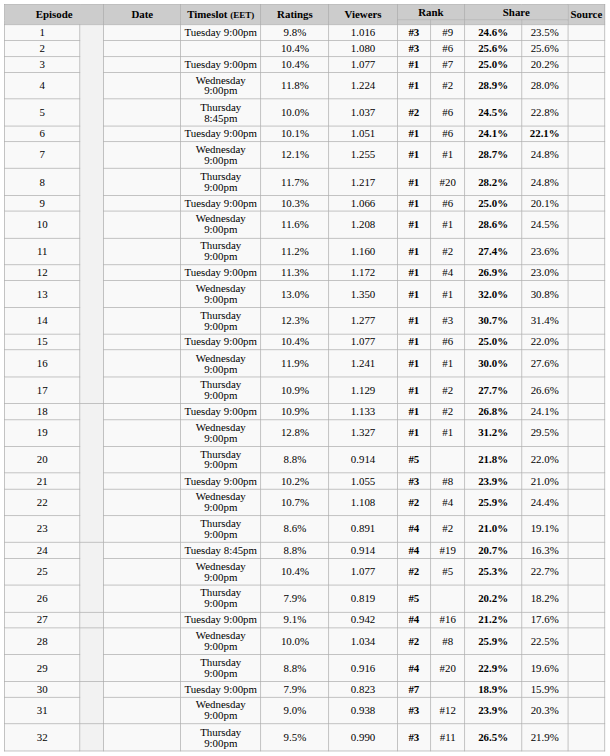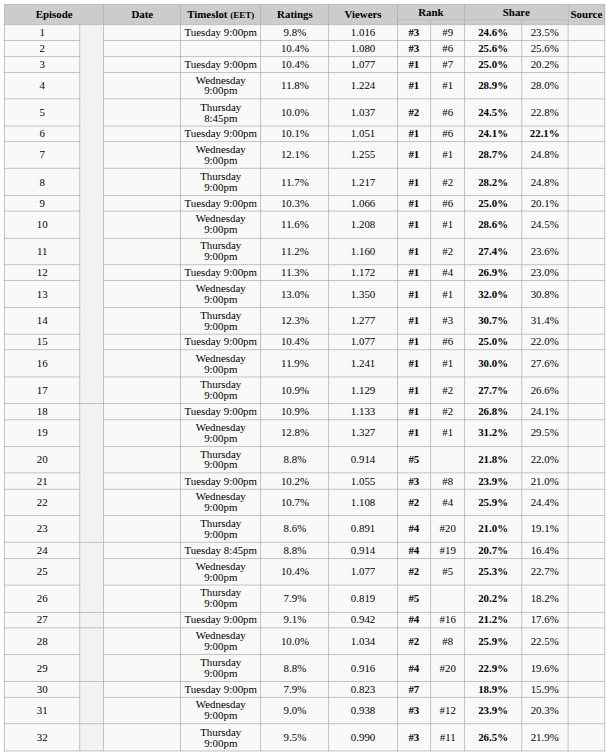4 | column 8: #2 -> #1
8 | column 8: #20 -> #2
23 | column 8: #2 -> #20
24 | column 10: 16.3% -> 16.4%
